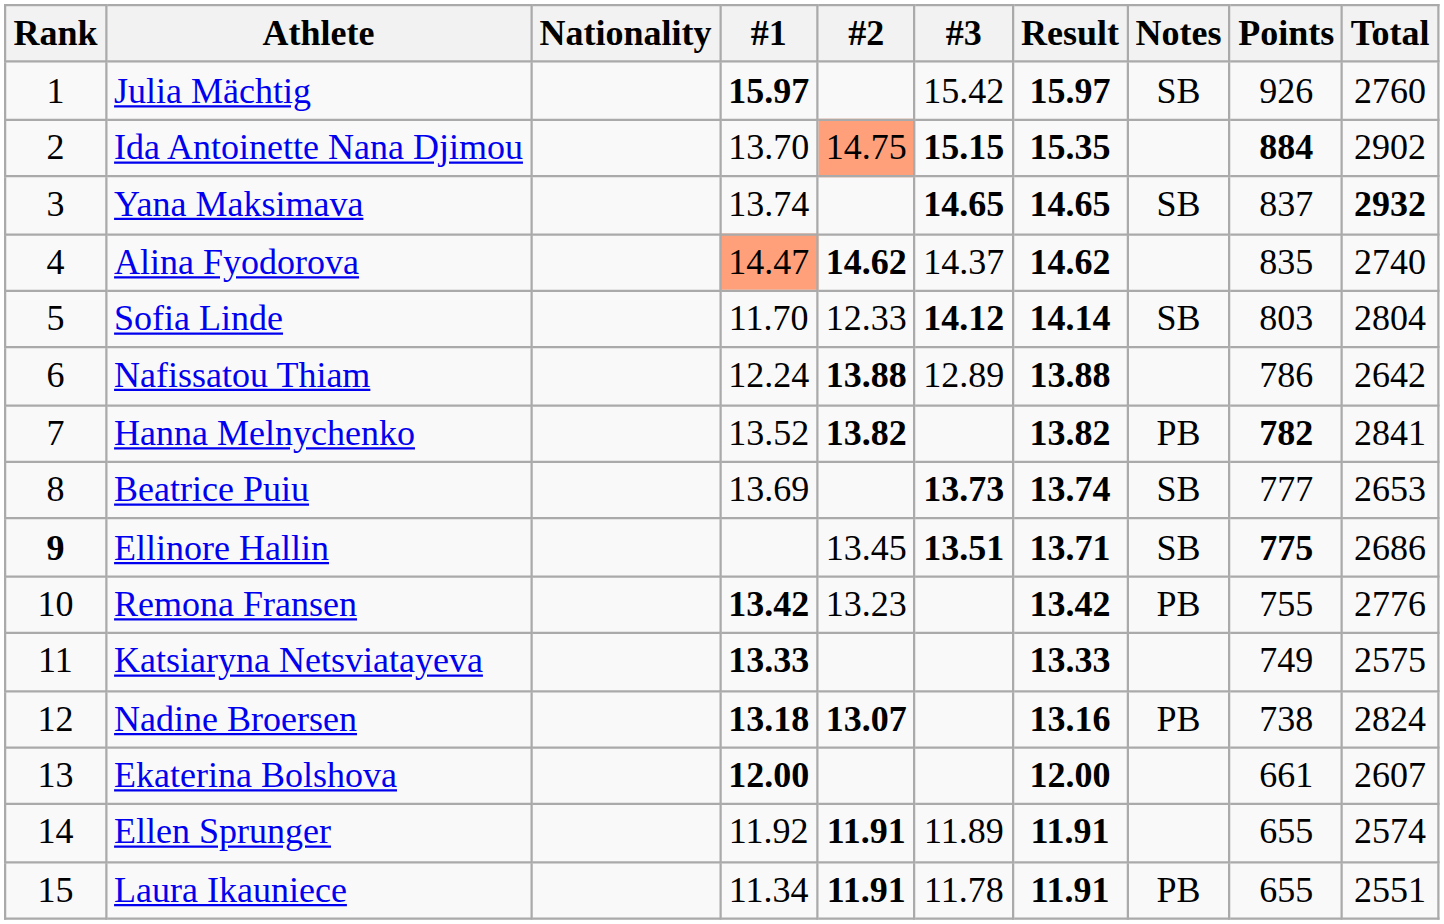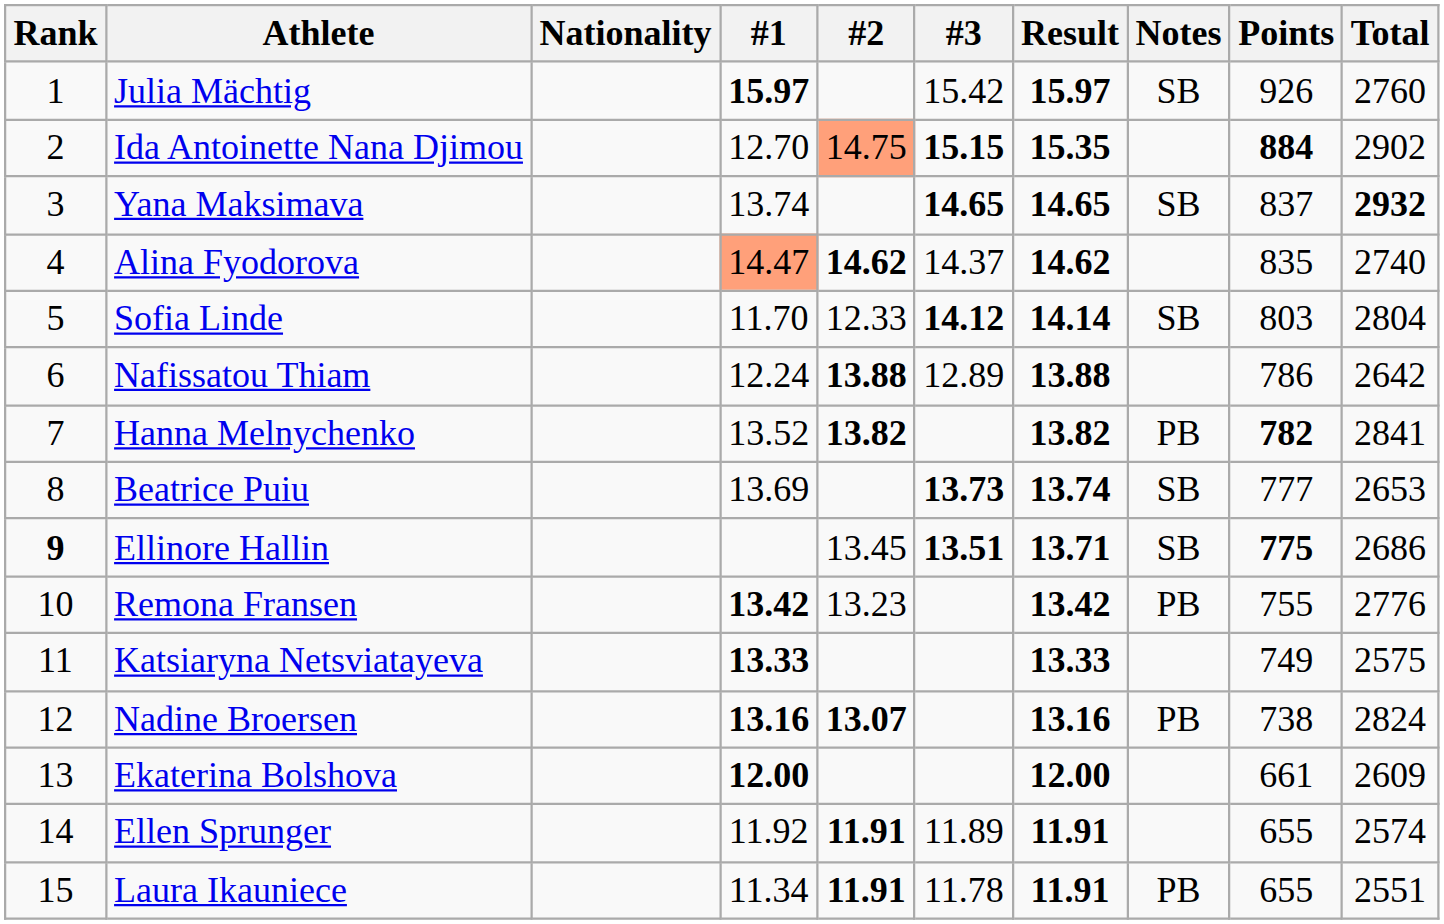Ida Antoinette Nana Djimou | #1: 13.70 -> 12.70
Nadine Broersen | #1: 13.18 -> 13.16
Ekaterina Bolshova | Total: 2607 -> 2609
